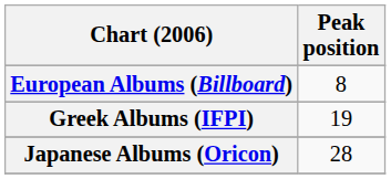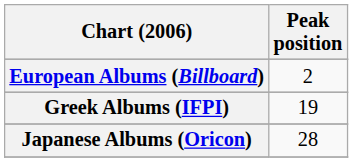European Albums (Billboard) | Peak position: 8 -> 2
